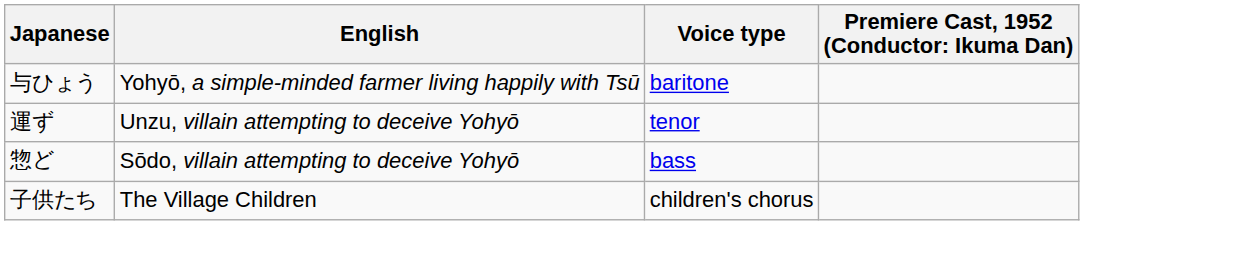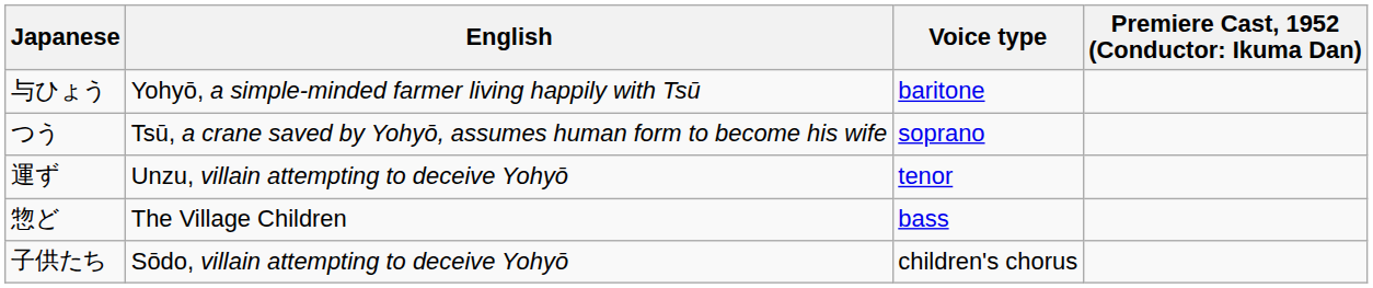+ row: つう | Tsū, a crane saved by Yohyō, assumes human form to become his wife | soprano
惣ど | English: Sōdo, villain attempting to deceive Yohyō -> The Village Children
子供たち | English: The Village Children -> Sōdo, villain attempting to deceive Yohyō
